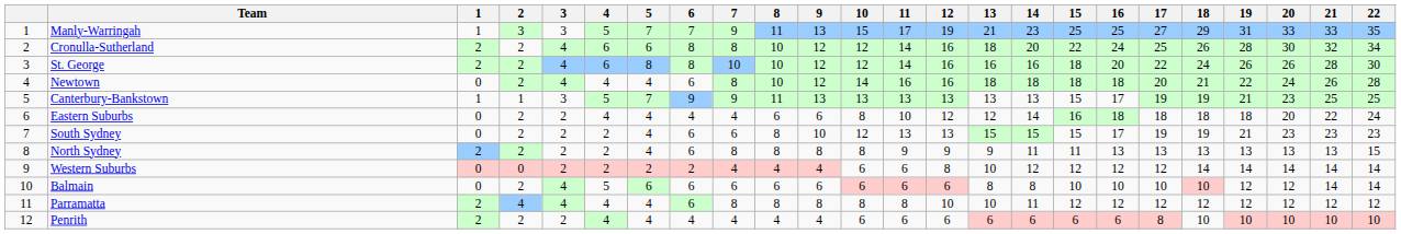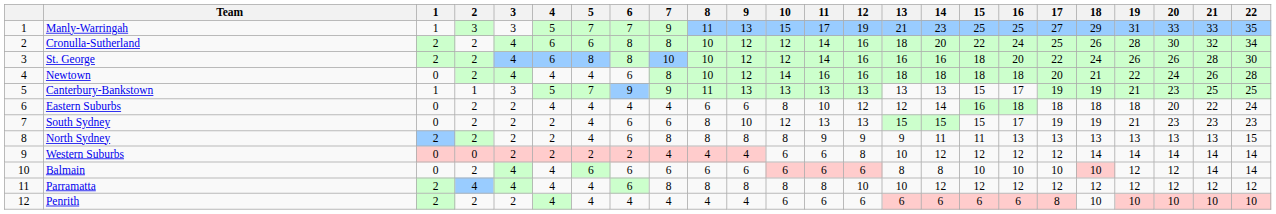Balmain | 4: 5 -> 4
Parramatta | 14: 11 -> 12
